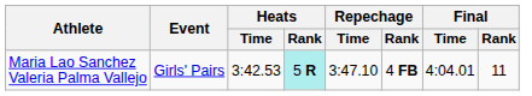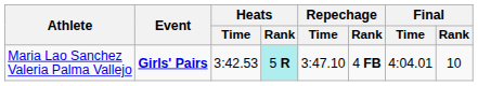Maria Lao Sanchez Valeria Palma Vallejo | Event: normal -> bold
Maria Lao Sanchez Valeria Palma Vallejo | Final / Rank: 11 -> 10
